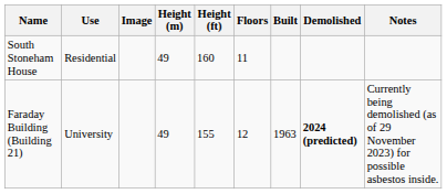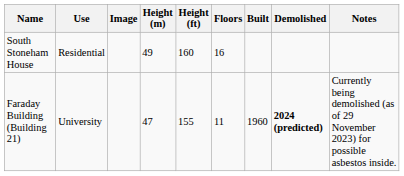South Stoneham House | Floors: 11 -> 16
Faraday Building (Building 21) | Height (m): 49 -> 47
Faraday Building (Building 21) | Floors: 12 -> 11
Faraday Building (Building 21) | Built: 1963 -> 1960
